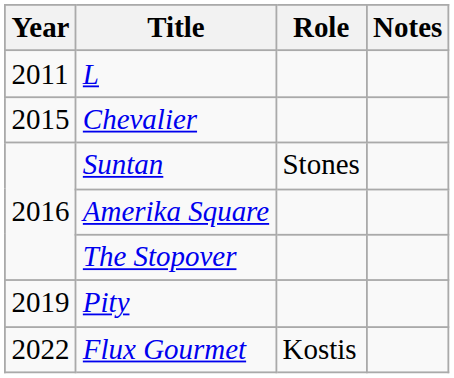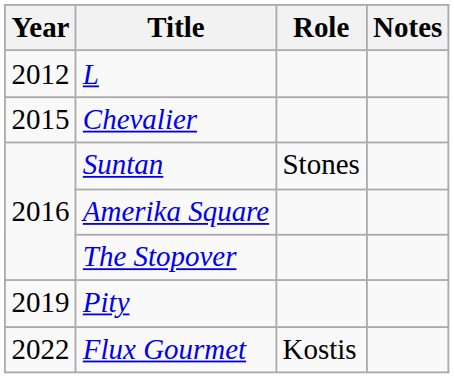L | Year: 2011 -> 2012
